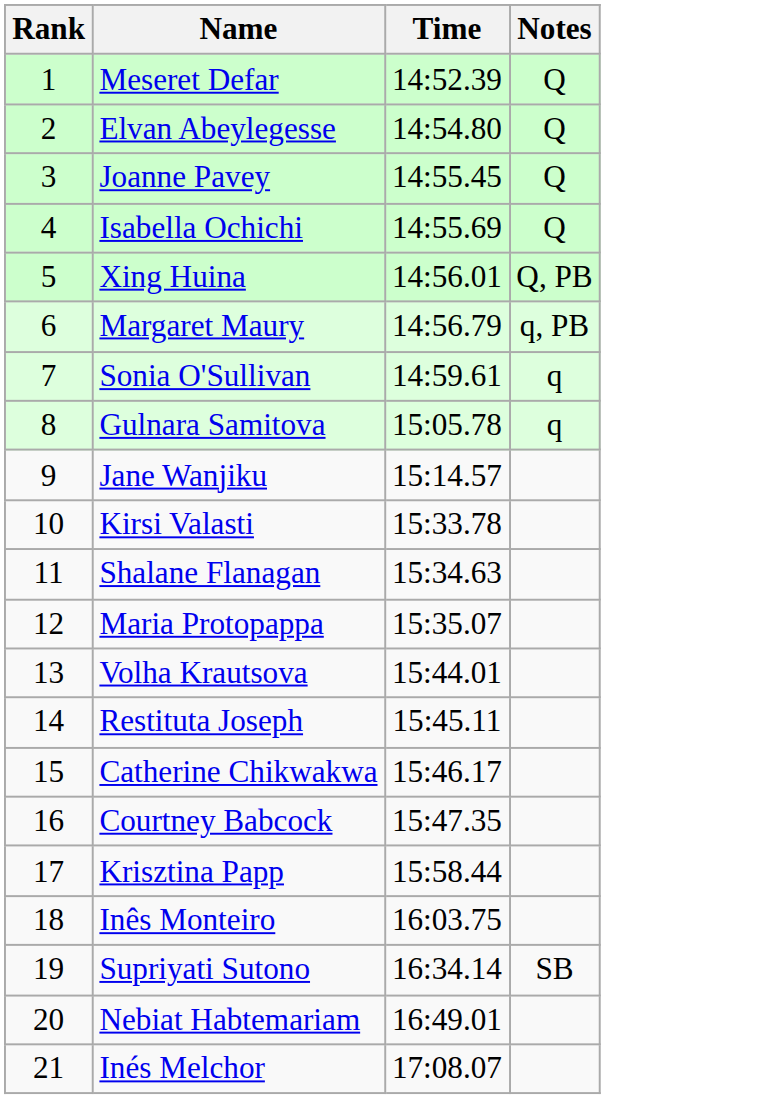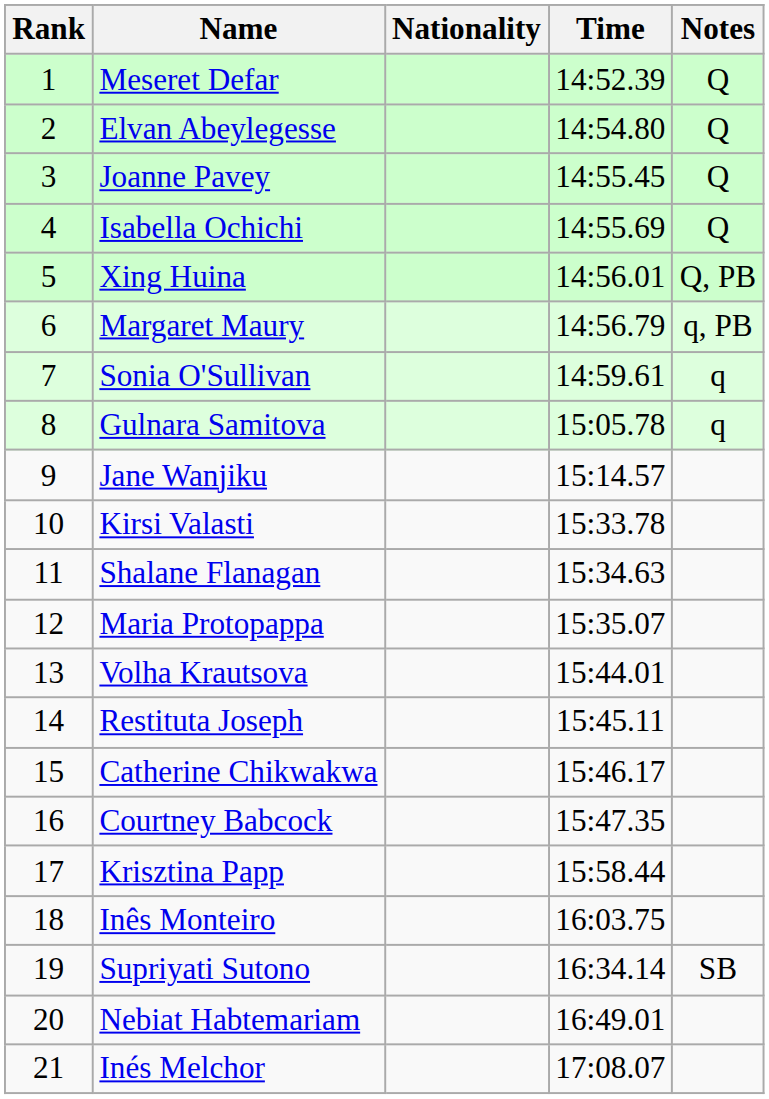+ column: Nationality
